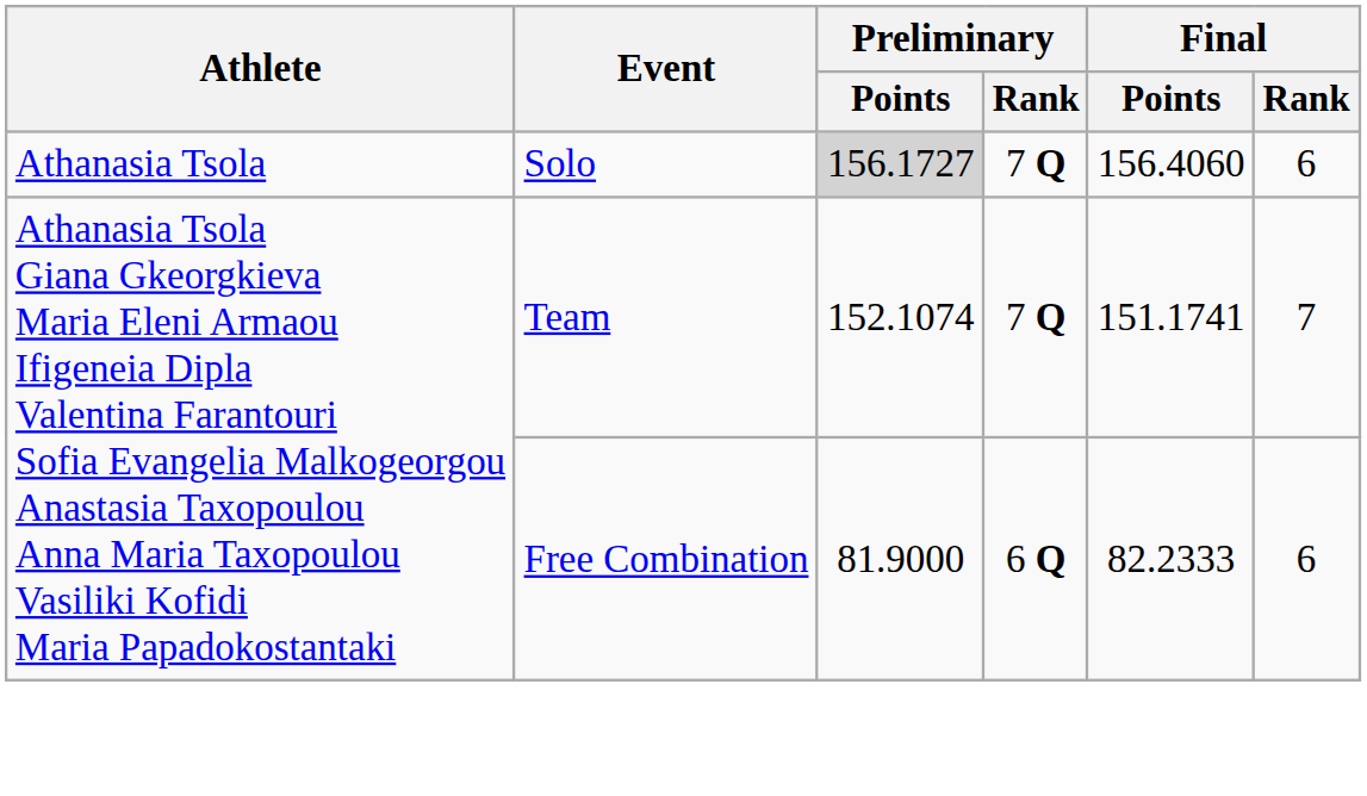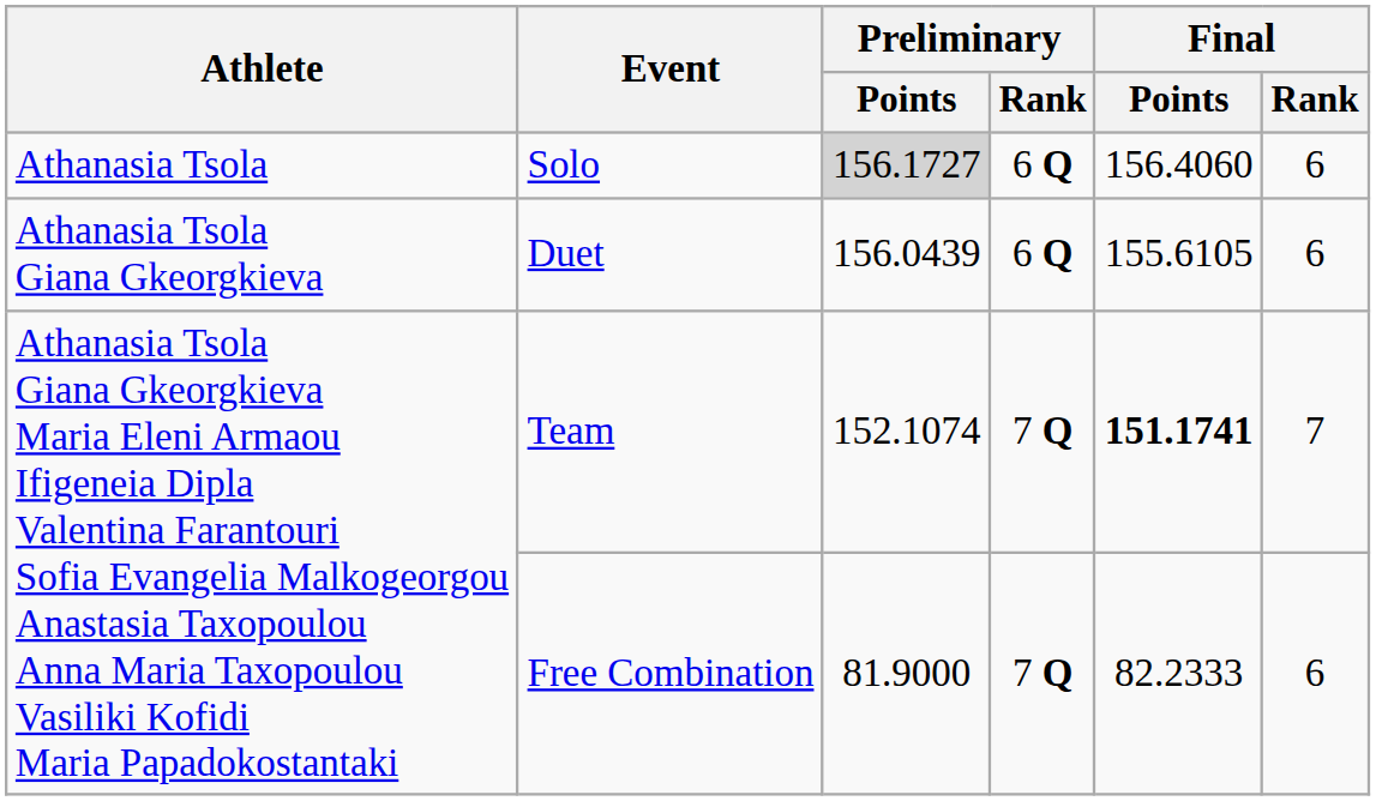Solo | Preliminary / Rank: 7 Q -> 6 Q
+ row: Athanasia Tsola Giana Gkeorgkieva | Duet | 156.0439 | 6 Q | 155.6105 | 6
Team | Final / Points: normal -> bold
Free Combination | Preliminary / Rank: 6 Q -> 7 Q
